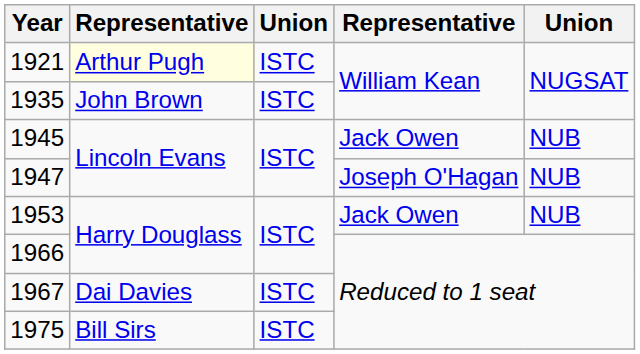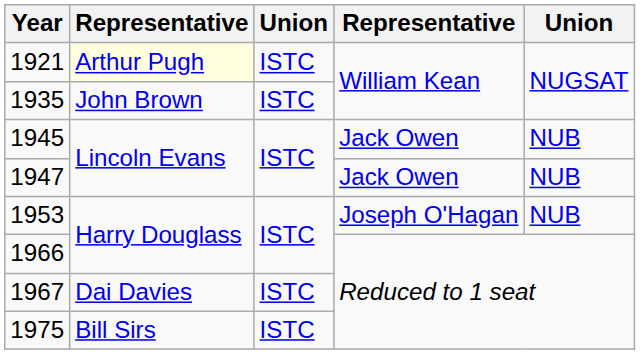1947 | column 4: Joseph O'Hagan -> Jack Owen
1953 | column 4: Jack Owen -> Joseph O'Hagan
